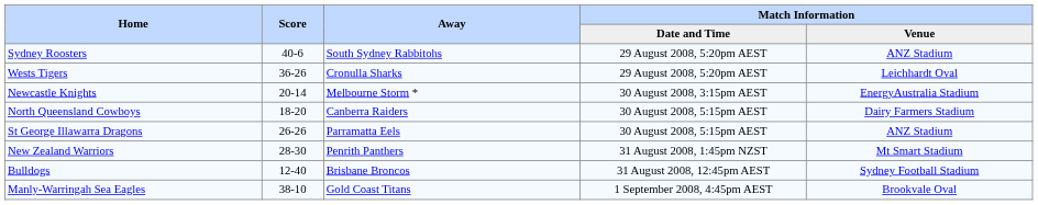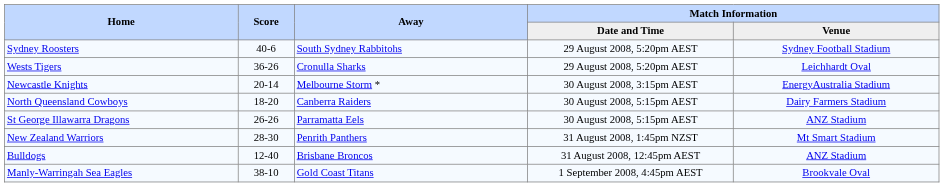Sydney Roosters | Match Information / Venue: ANZ Stadium -> Sydney Football Stadium
Bulldogs | Match Information / Venue: Sydney Football Stadium -> ANZ Stadium
